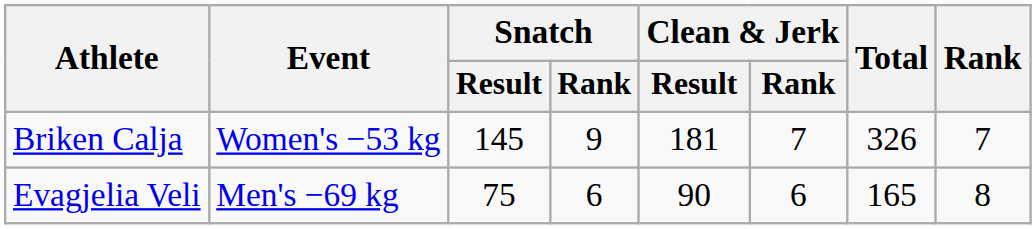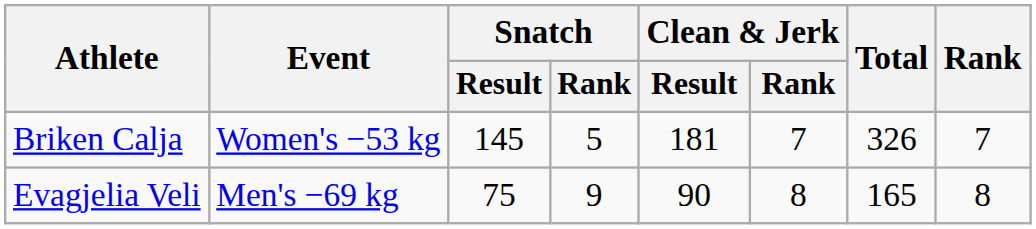Briken Calja | Snatch / Rank: 9 -> 5
Evagjelia Veli | Snatch / Rank: 6 -> 9
Evagjelia Veli | Clean & Jerk / Rank: 6 -> 8
